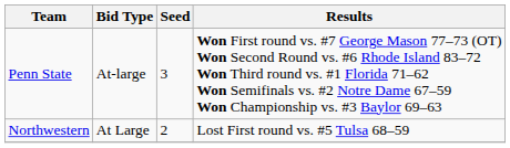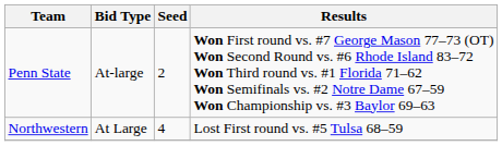Penn State | Seed: 3 -> 2
Northwestern | Seed: 2 -> 4
